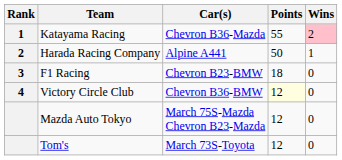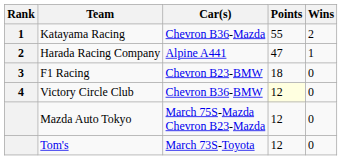Katayama Racing | Wins: pink background -> no background
Harada Racing Company | Points: 50 -> 47
